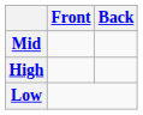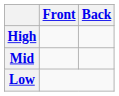rows swapped: High <-> Mid
